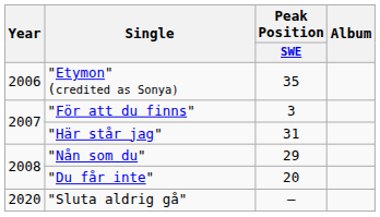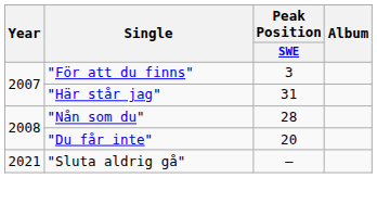- row: 2006 | "Etymon" (credited as Sonya) | 35
"Nån som du" | Peak Position / SWE: 29 -> 28
"Sluta aldrig gå" | Year: 2020 -> 2021
